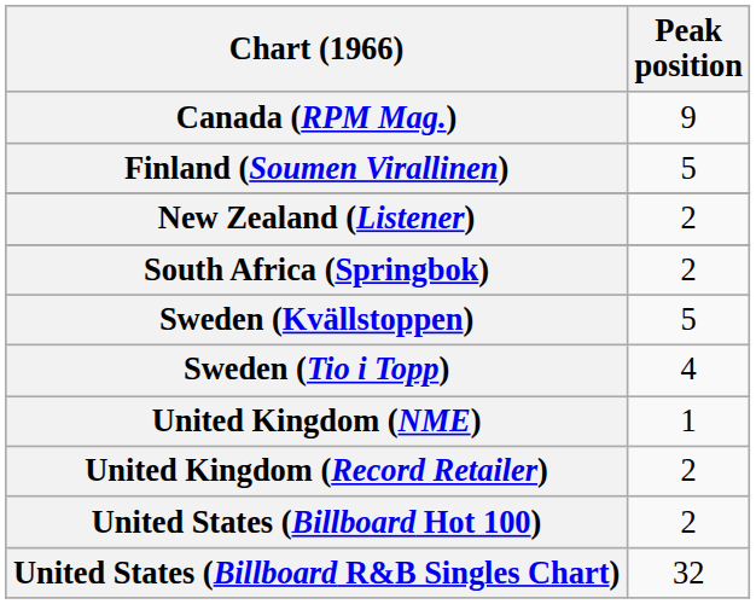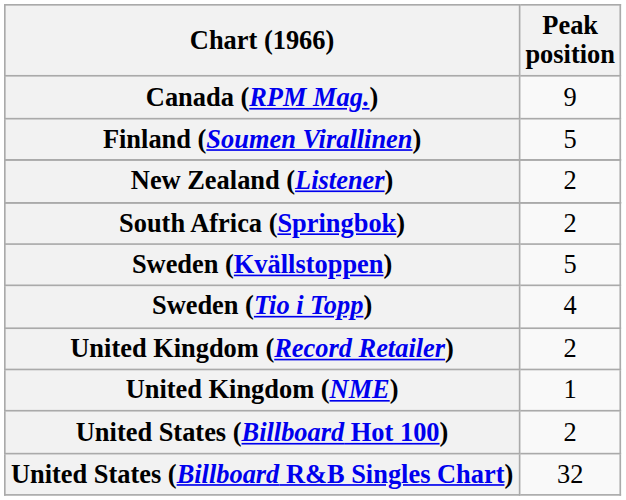rows swapped: United Kingdom (Record Retailer) <-> United Kingdom (NME)
